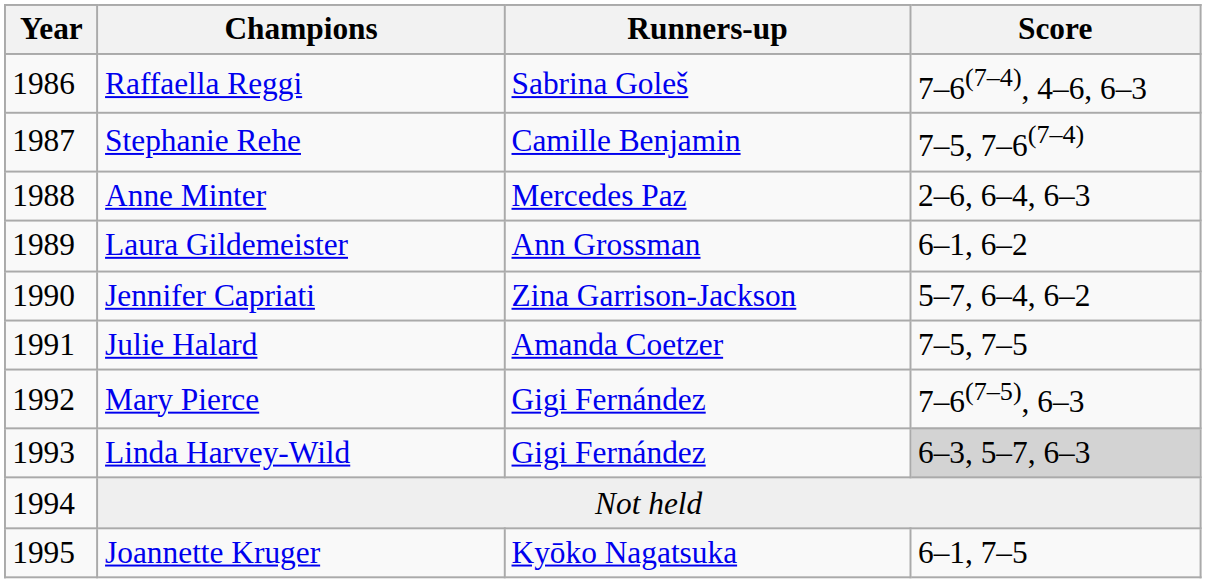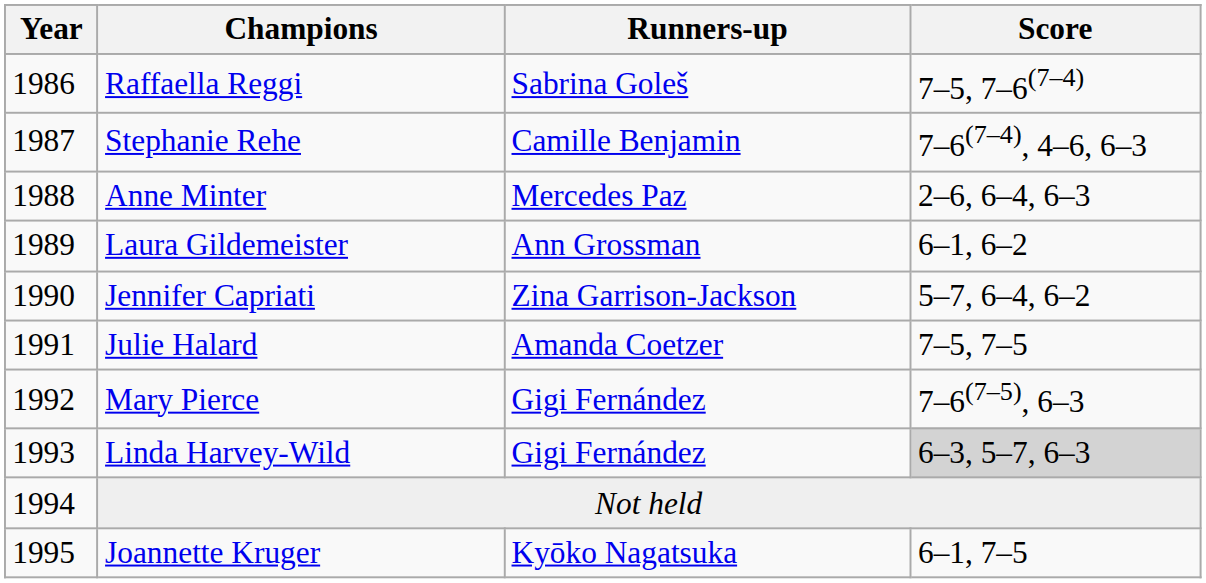Raffaella Reggi | Score: 7–6(7–4), 4–6, 6–3 -> 7–5, 7–6(7–4)
Stephanie Rehe | Score: 7–5, 7–6(7–4) -> 7–6(7–4), 4–6, 6–3
